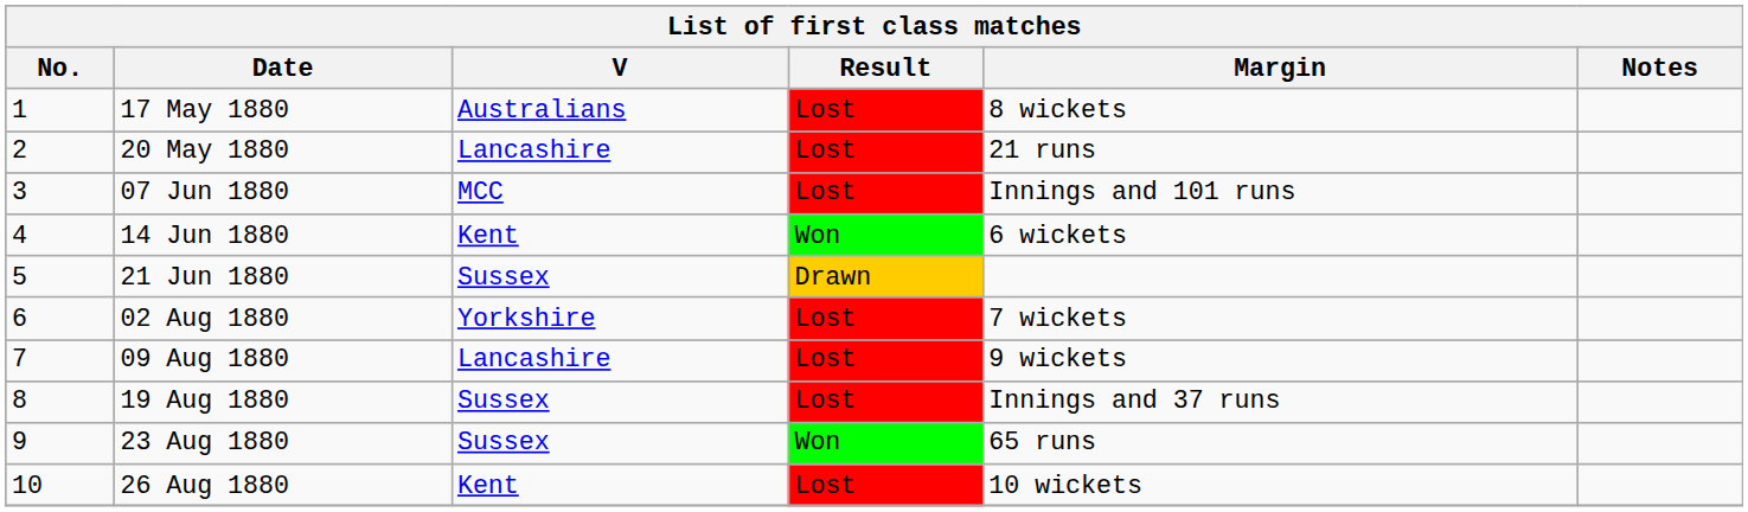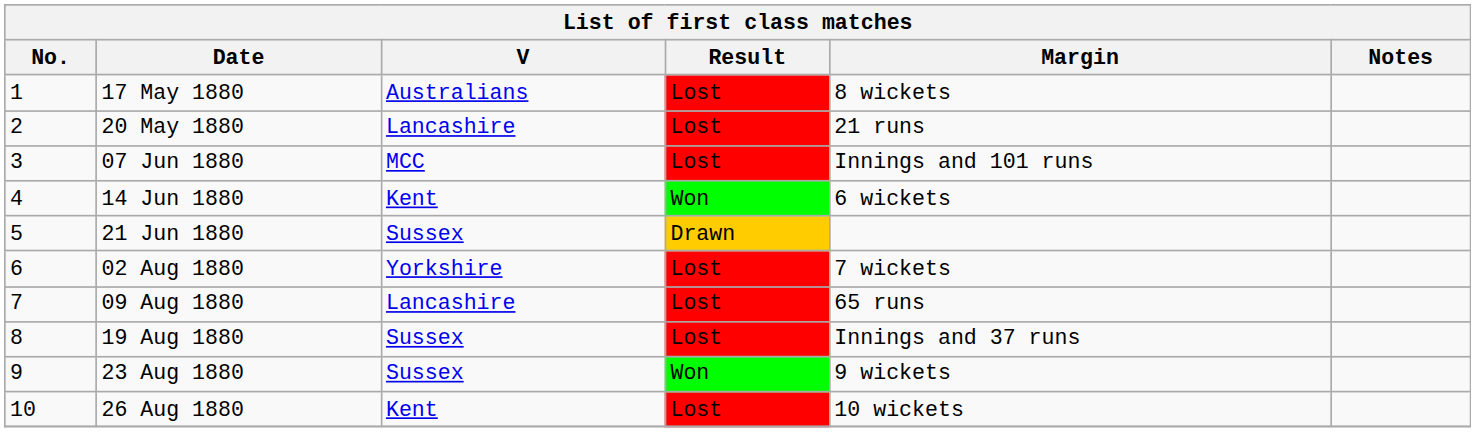09 Aug 1880 | Margin: 9 wickets -> 65 runs
23 Aug 1880 | Margin: 65 runs -> 9 wickets
